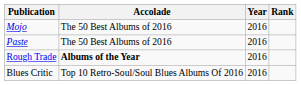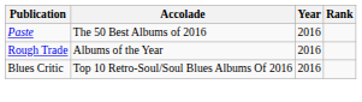- row: Mojo | The 50 Best Albums of 2016 | 2016
Rough Trade | Accolade: bold -> normal
